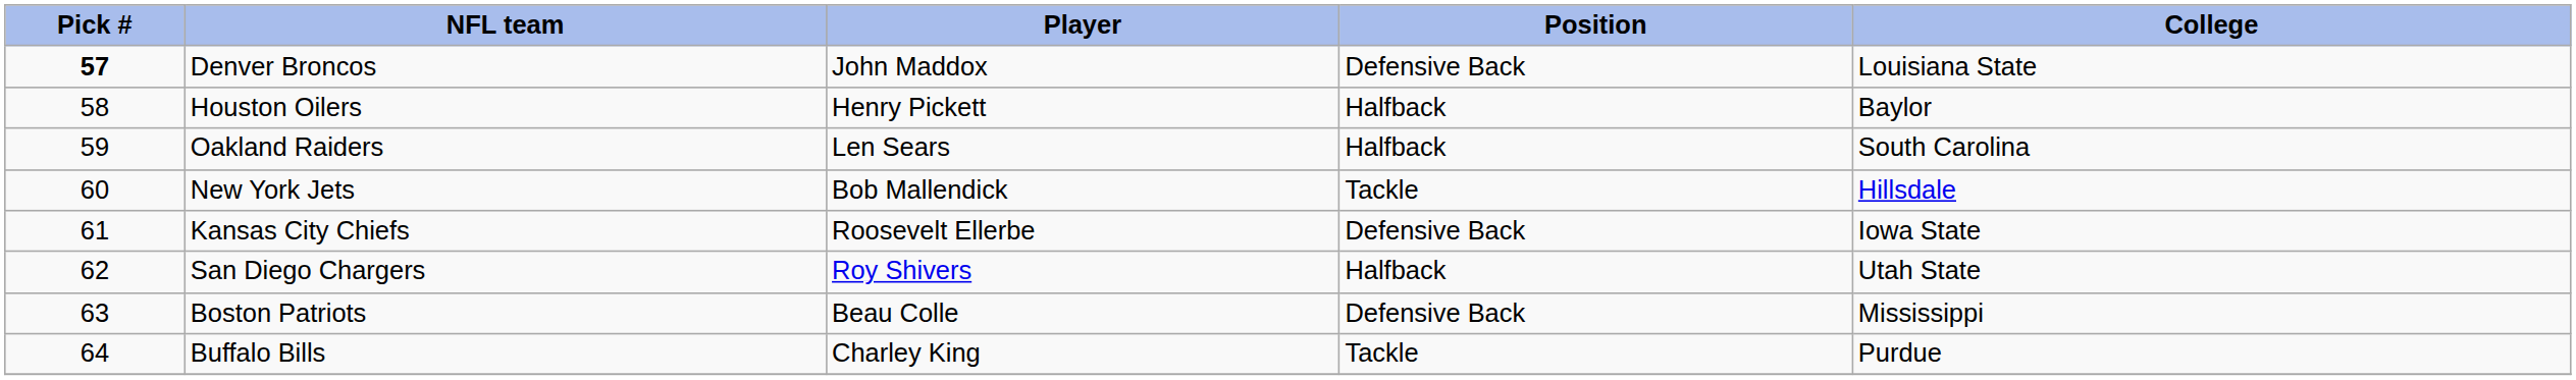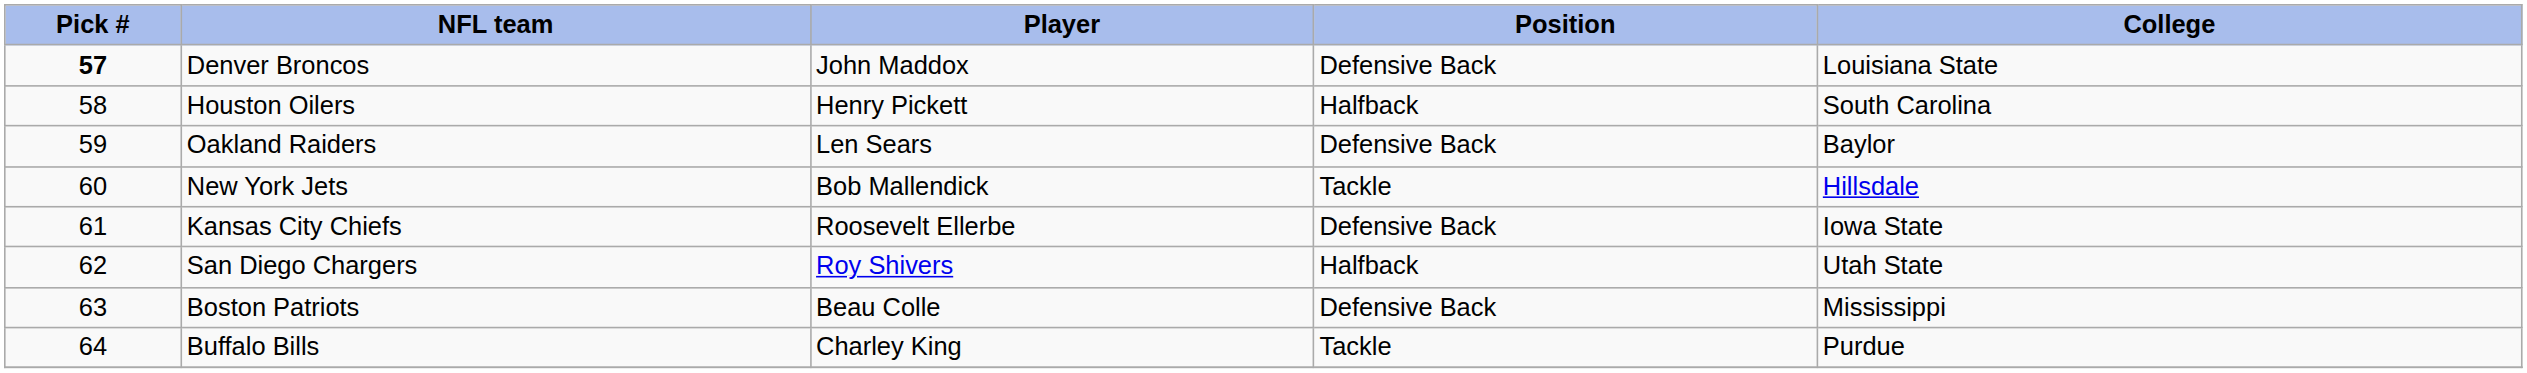Houston Oilers | College: Baylor -> South Carolina
Oakland Raiders | Position: Halfback -> Defensive Back
Oakland Raiders | College: South Carolina -> Baylor
